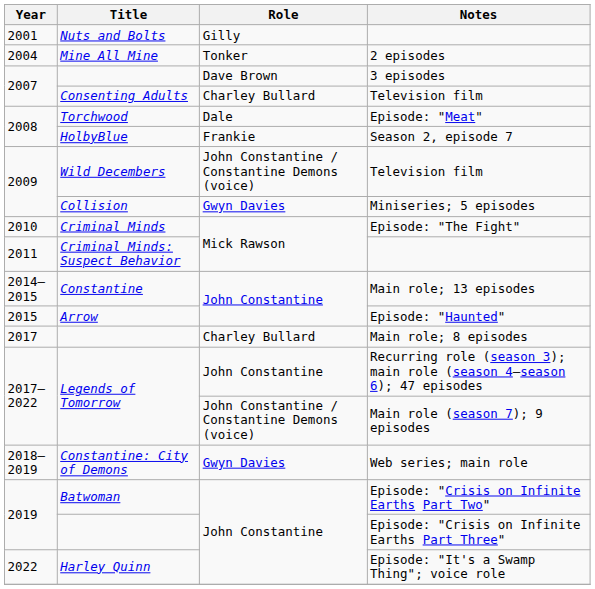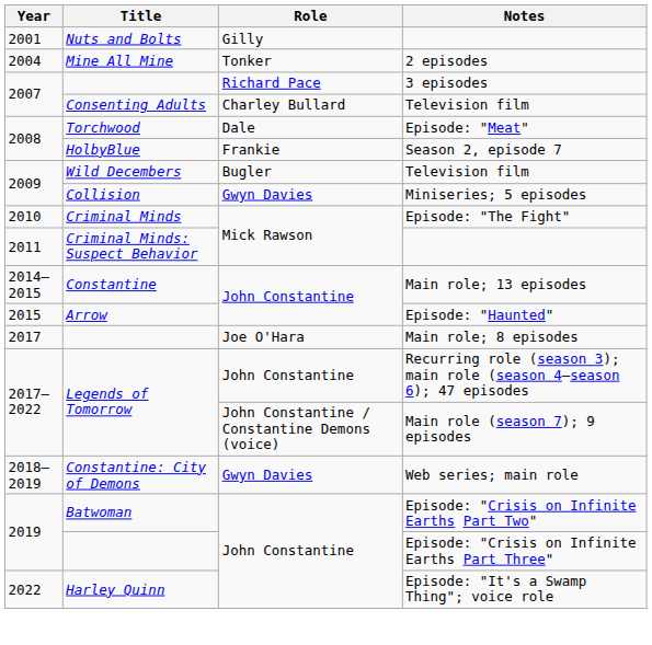3 episodes | Role: Dave Brown -> Richard Pace
Wild Decembers / Television film | Role: John Constantine / Constantine Demons (voice) -> Bugler
Main role; 8 episodes | Role: Charley Bullard -> Joe O'Hara
